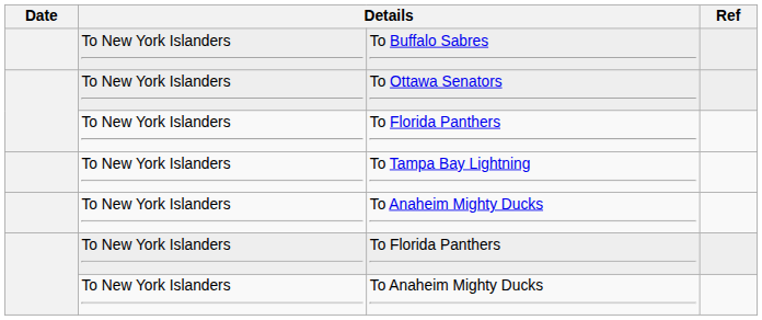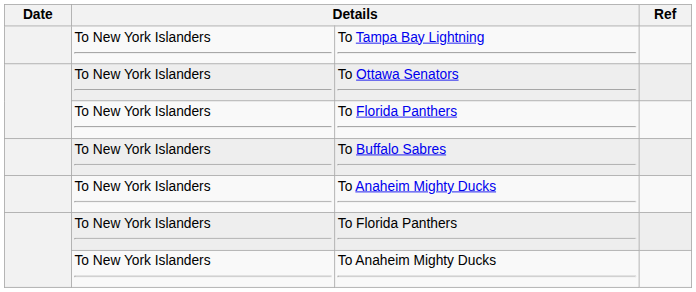rows swapped: To Tampa Bay Lightning <-> To Buffalo Sabres
